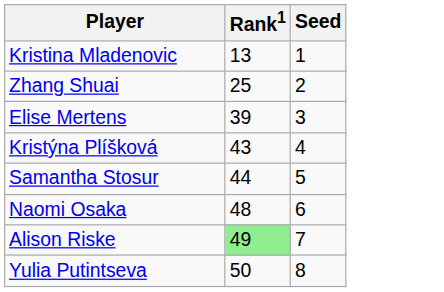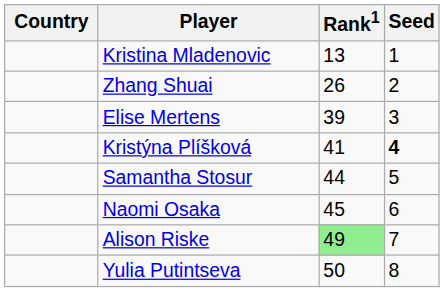+ column: Country
Zhang Shuai | Rank1: 25 -> 26
Kristýna Plíšková | Rank1: 43 -> 41
Kristýna Plíšková | Seed: normal -> bold
Naomi Osaka | Rank1: 48 -> 45
